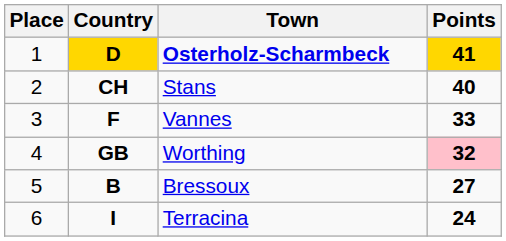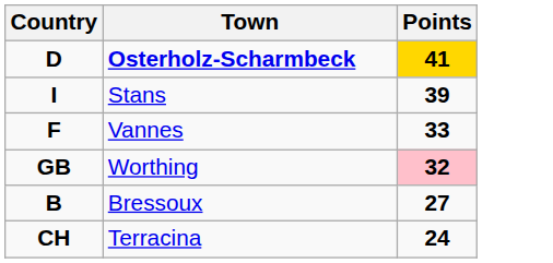- column: Place | 1 | 2 | 3 | 4 | 5 | 6
Osterholz-Scharmbeck | Country: gold background -> no background
Stans | Country: CH -> I
Stans | Points: 40 -> 39
Terracina | Country: I -> CH
